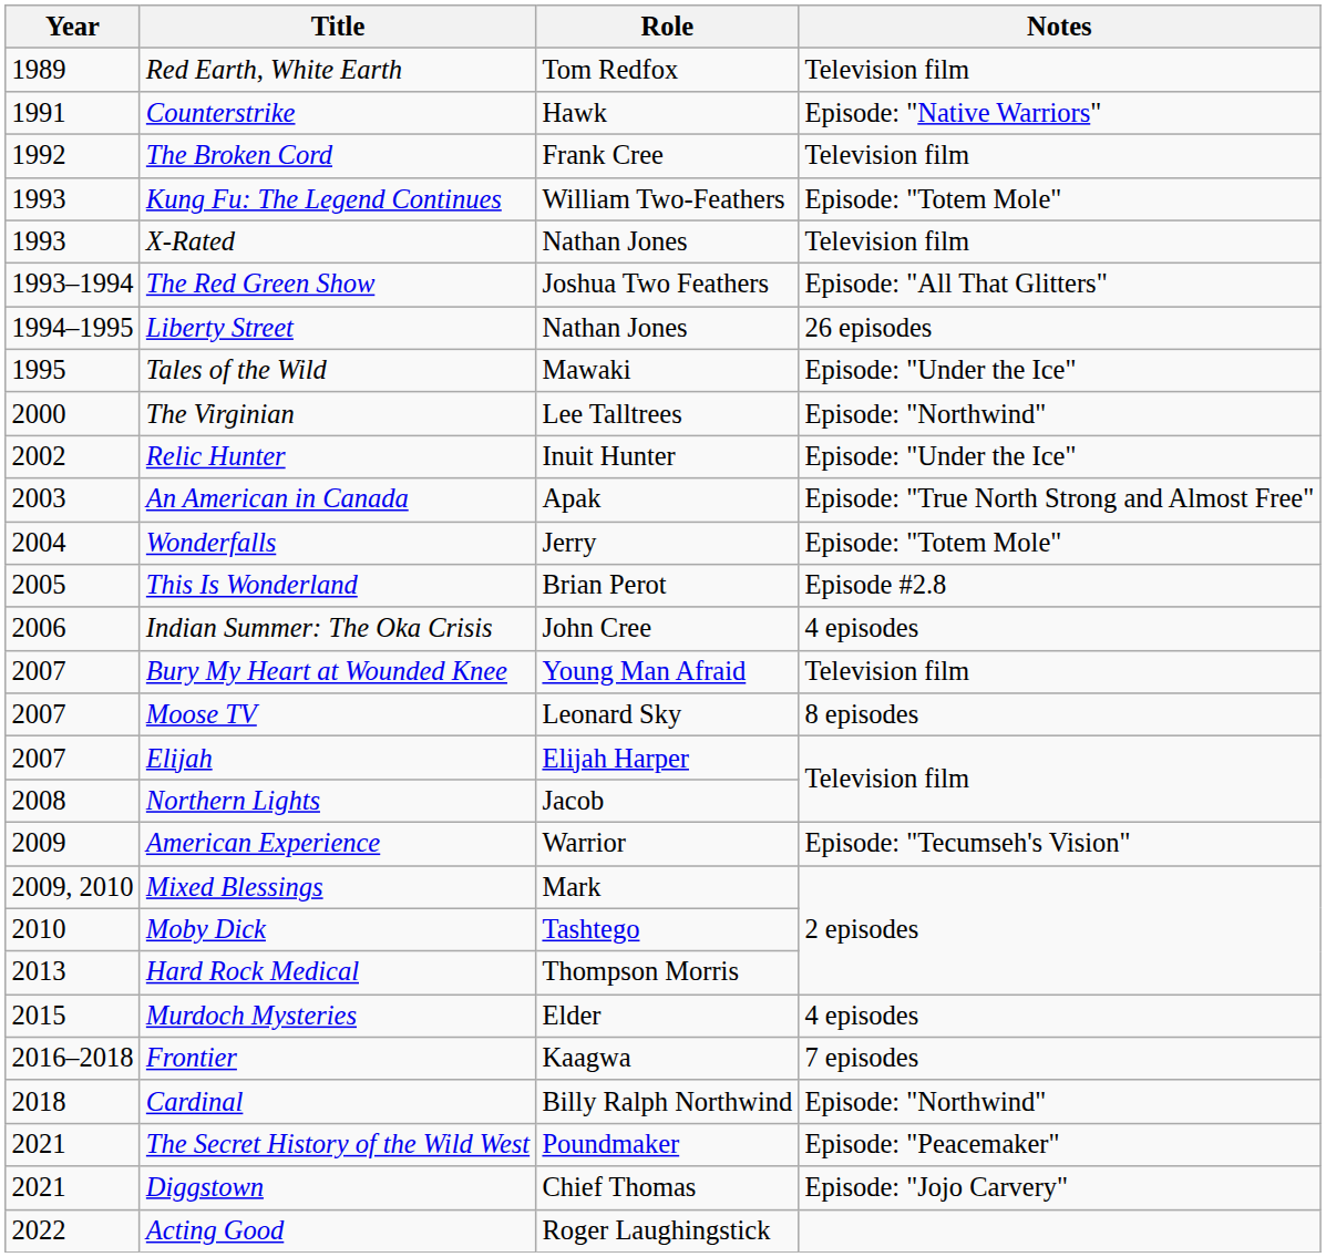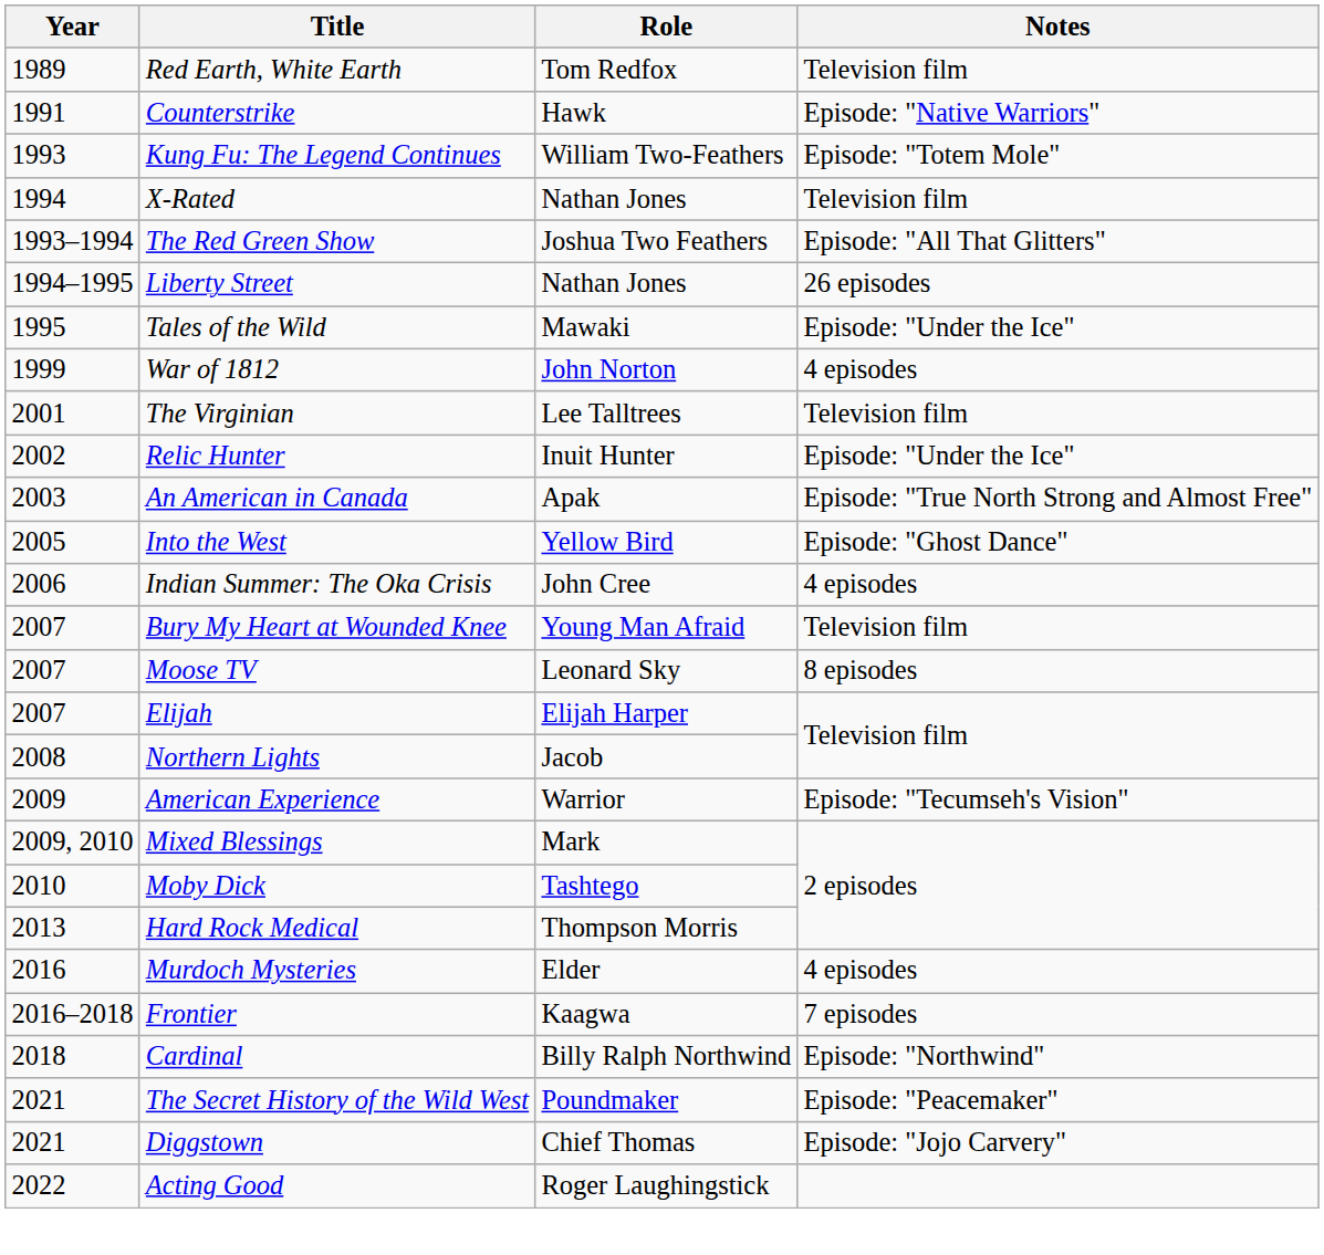- row: 1992 | The Broken Cord | Frank Cree | Television film
X-Rated | Year: 1993 -> 1994
+ row: 1999 | War of 1812 | John Norton | 4 episodes
The Virginian | Year: 2000 -> 2001
The Virginian | Notes: Episode: "Northwind" -> Television film
- row: 2004 | Wonderfalls | Jerry | Episode: "Totem Mole"
- row: 2005 | This Is Wonderland | Brian Perot | Episode #2.8
+ row: 2005 | Into the West | Yellow Bird | Episode: "Ghost Dance"
Murdoch Mysteries | Year: 2015 -> 2016
